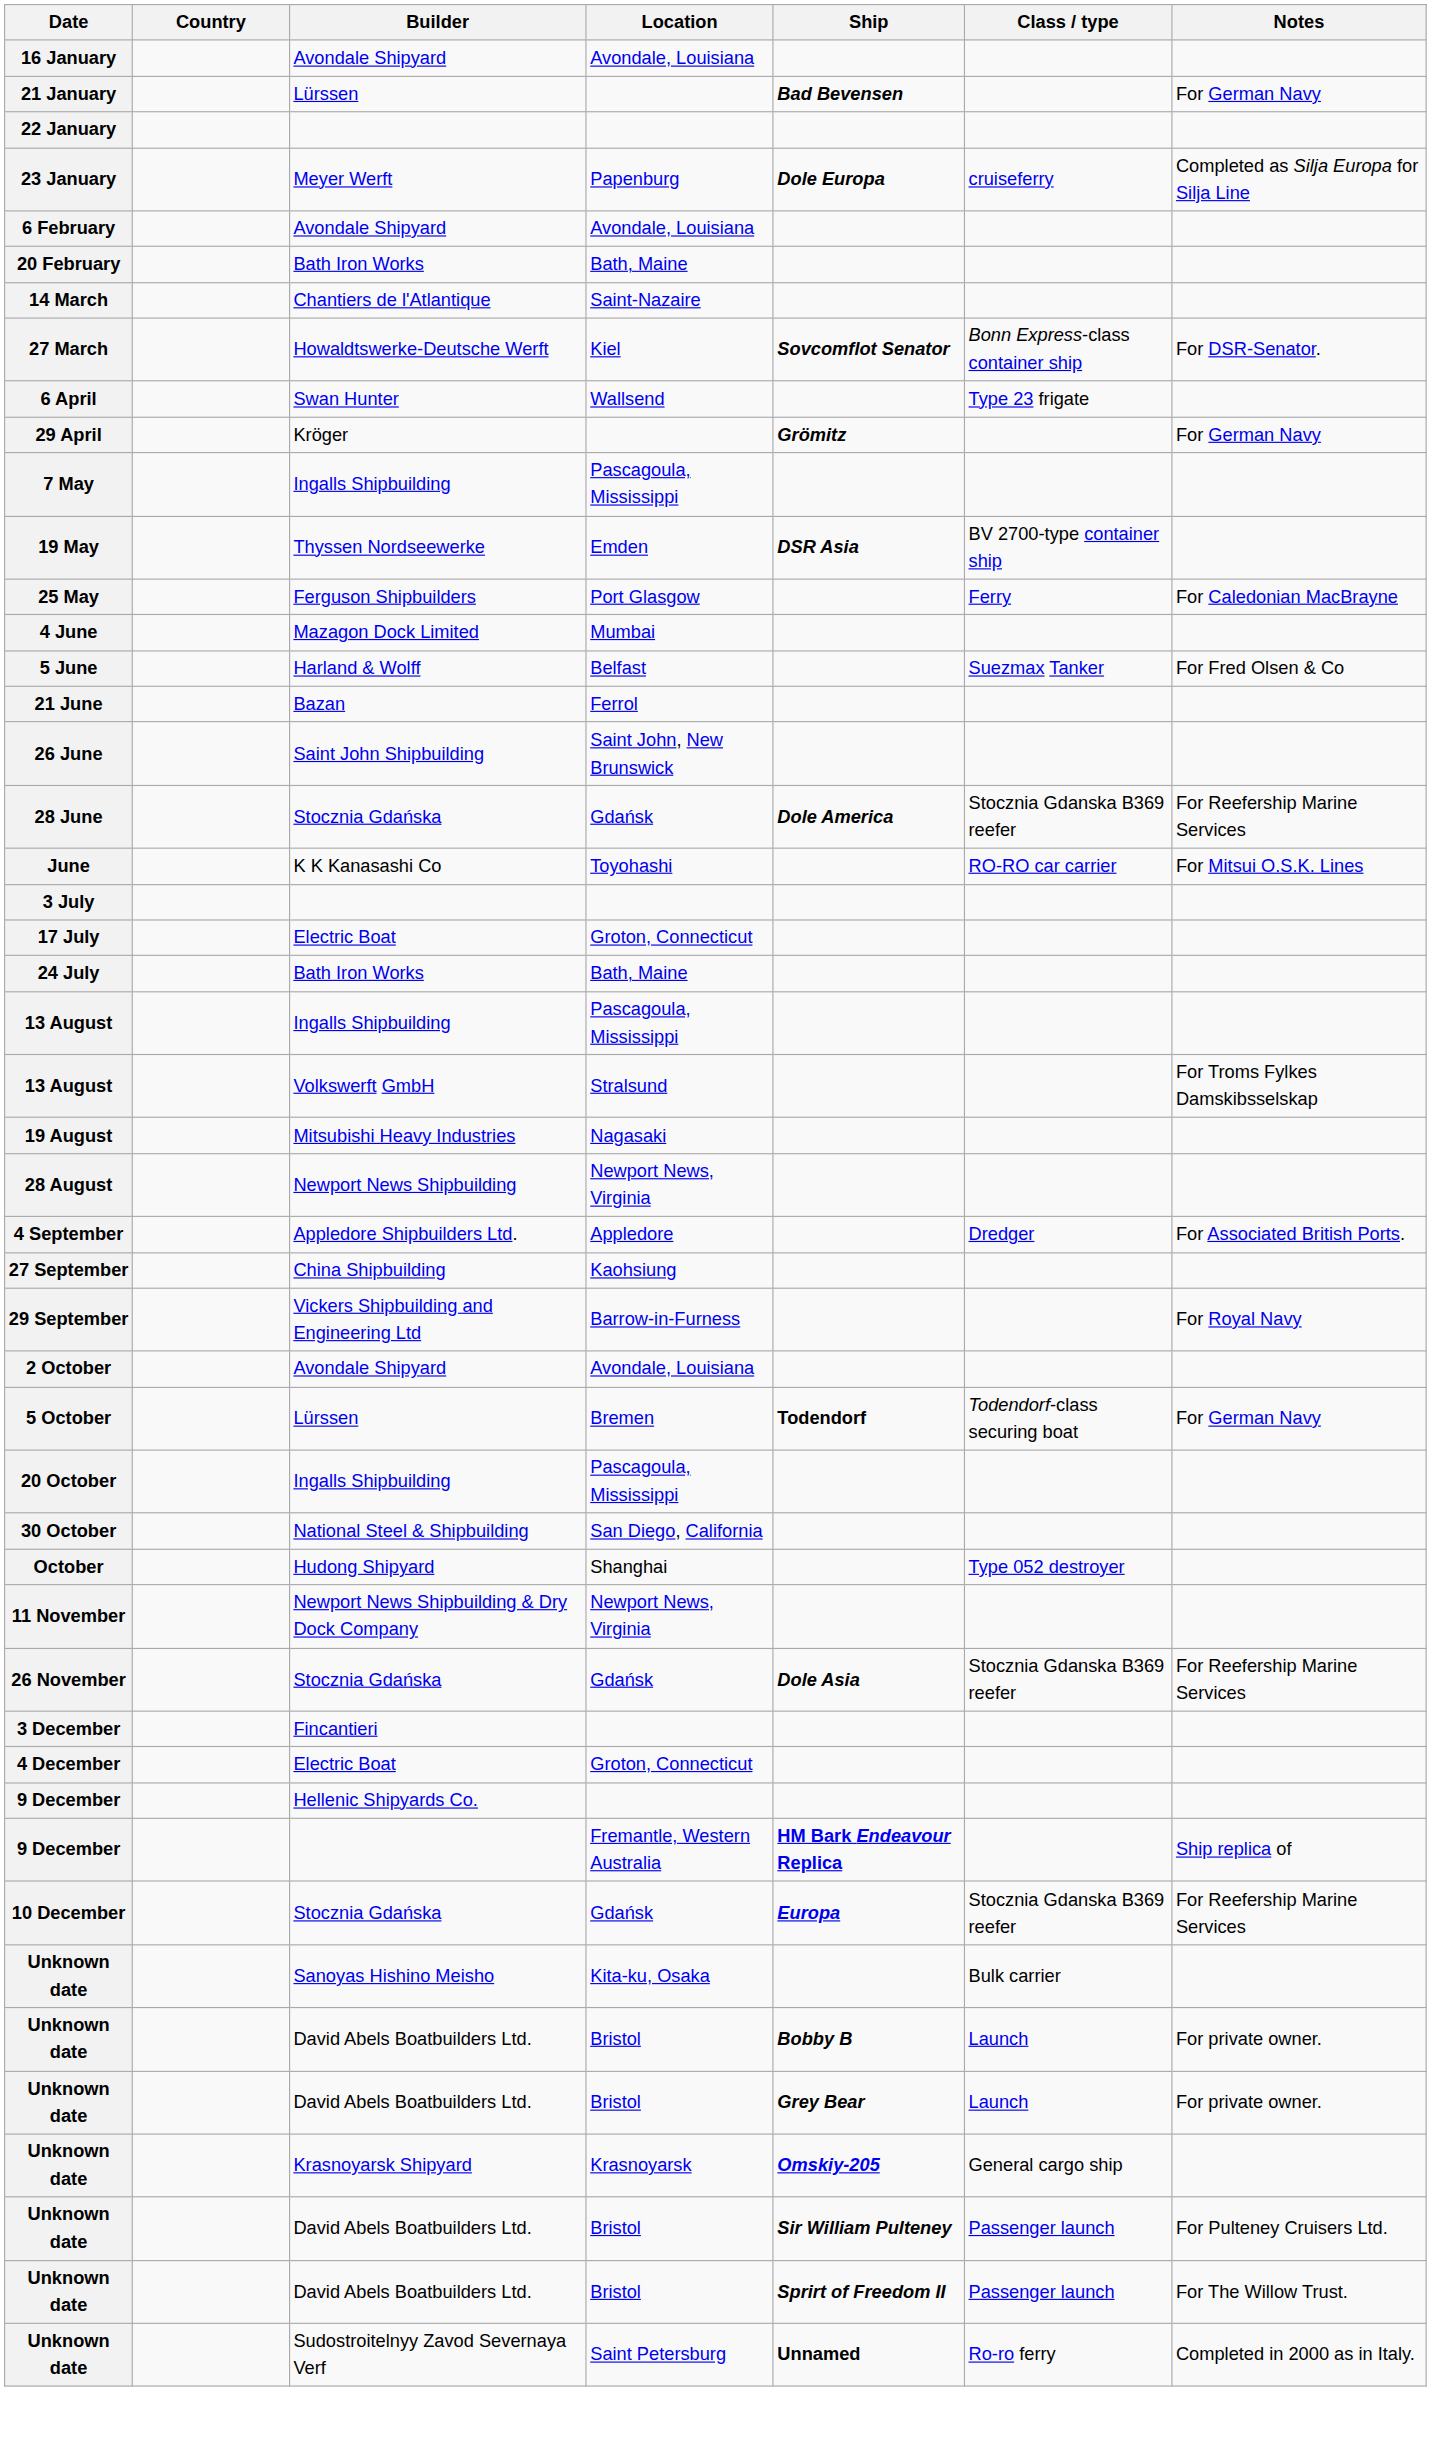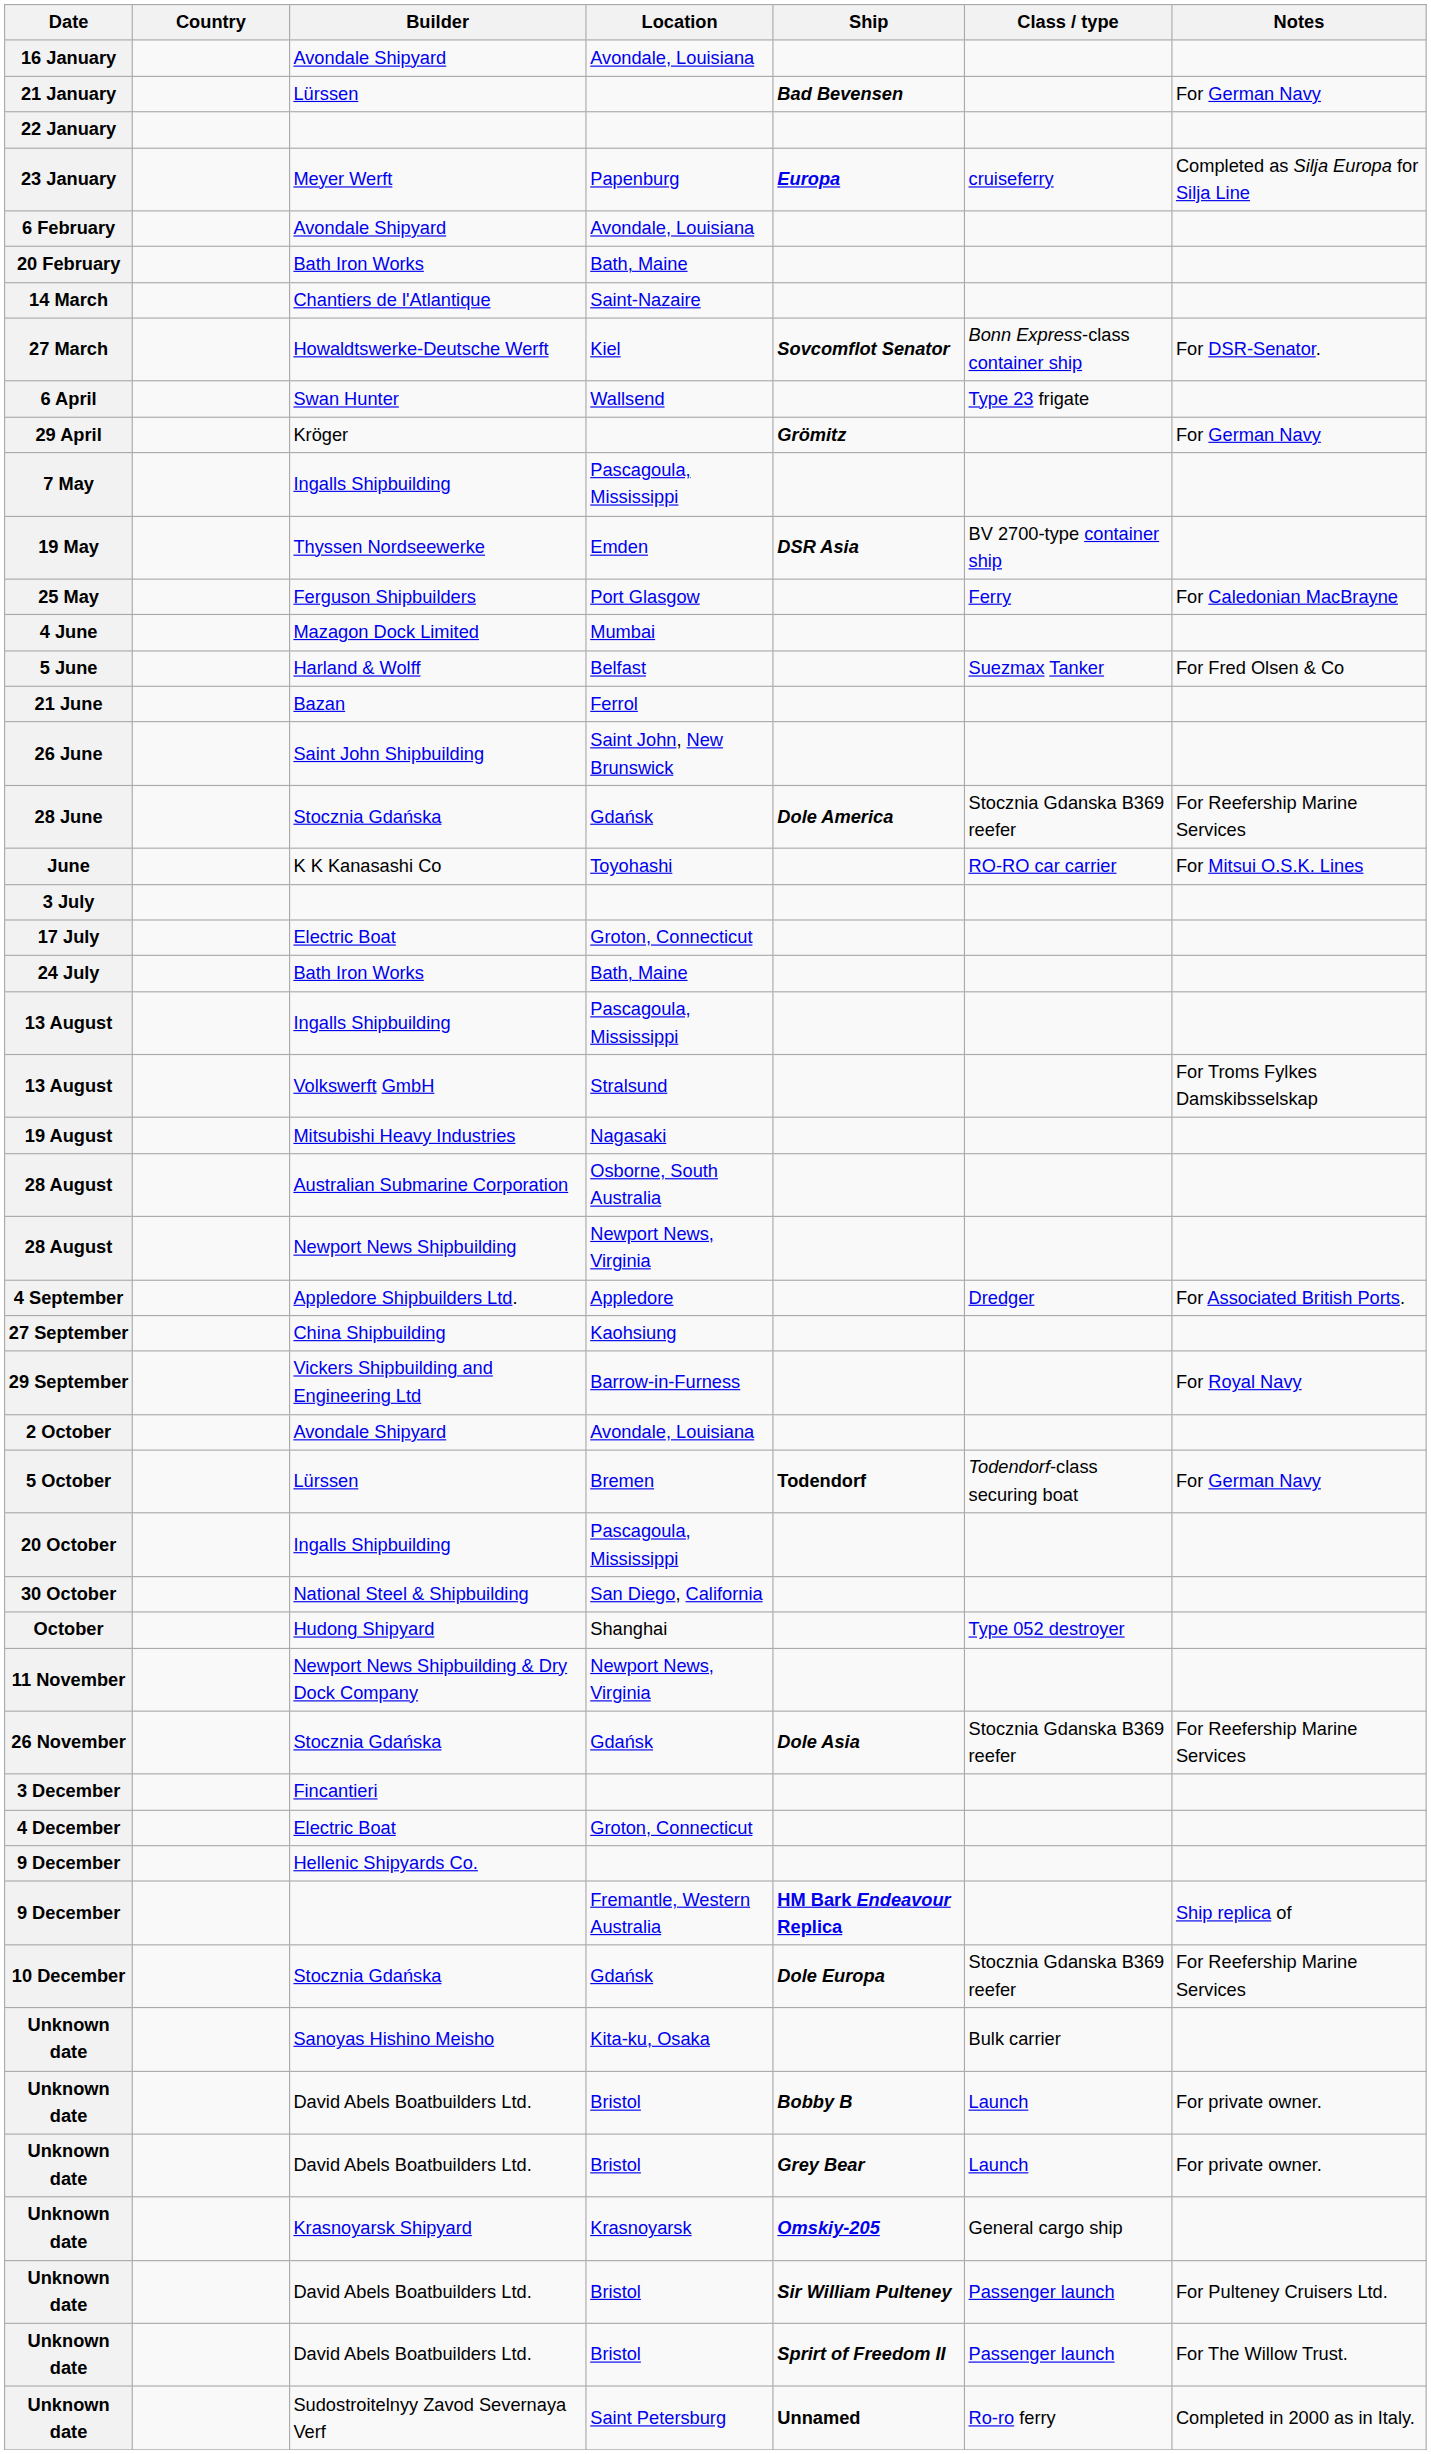23 January | Ship: Dole Europa -> Europa
+ row: 28 August | Australian Submarine Corporation | Osborne, South Australia
10 December | Ship: Europa -> Dole Europa
